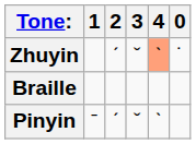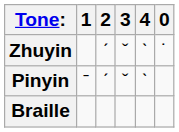Zhuyin | 4: lightsalmon background -> no background
rows swapped: Pinyin <-> Braille
